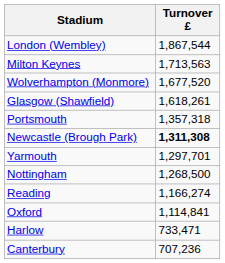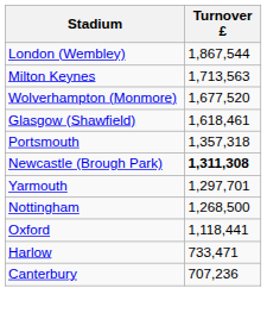Glasgow (Shawfield) | Turnover £: 1,618,261 -> 1,618,461
- row: Reading | 1,166,274
Oxford | Turnover £: 1,114,841 -> 1,118,441
